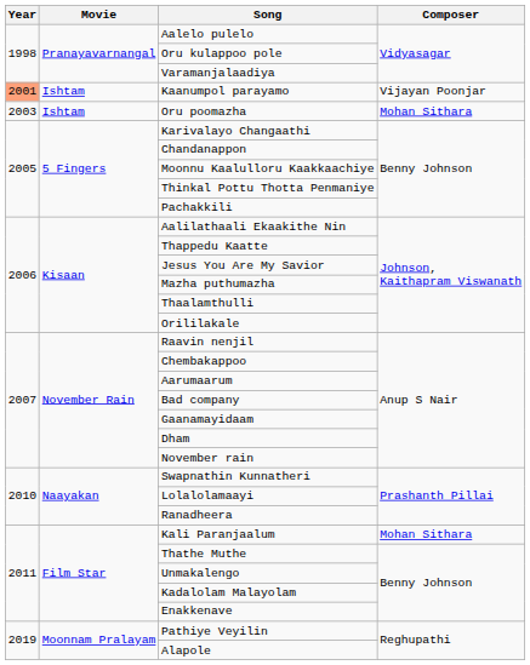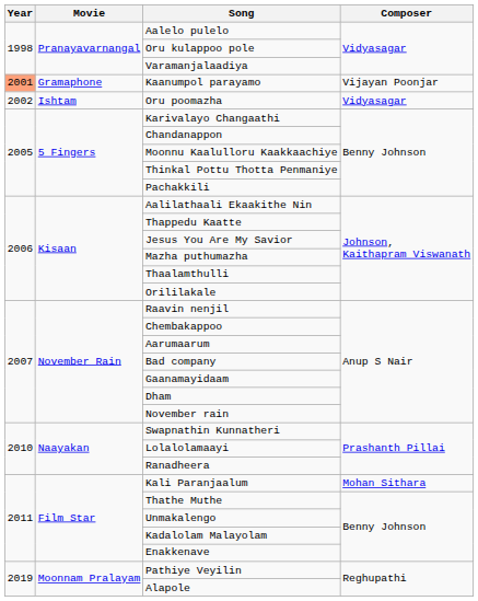Kaanumpol parayamo | Movie: Ishtam -> Gramaphone
Oru poomazha | Year: 2003 -> 2002
Oru poomazha | Composer: Mohan Sithara -> Vidyasagar
